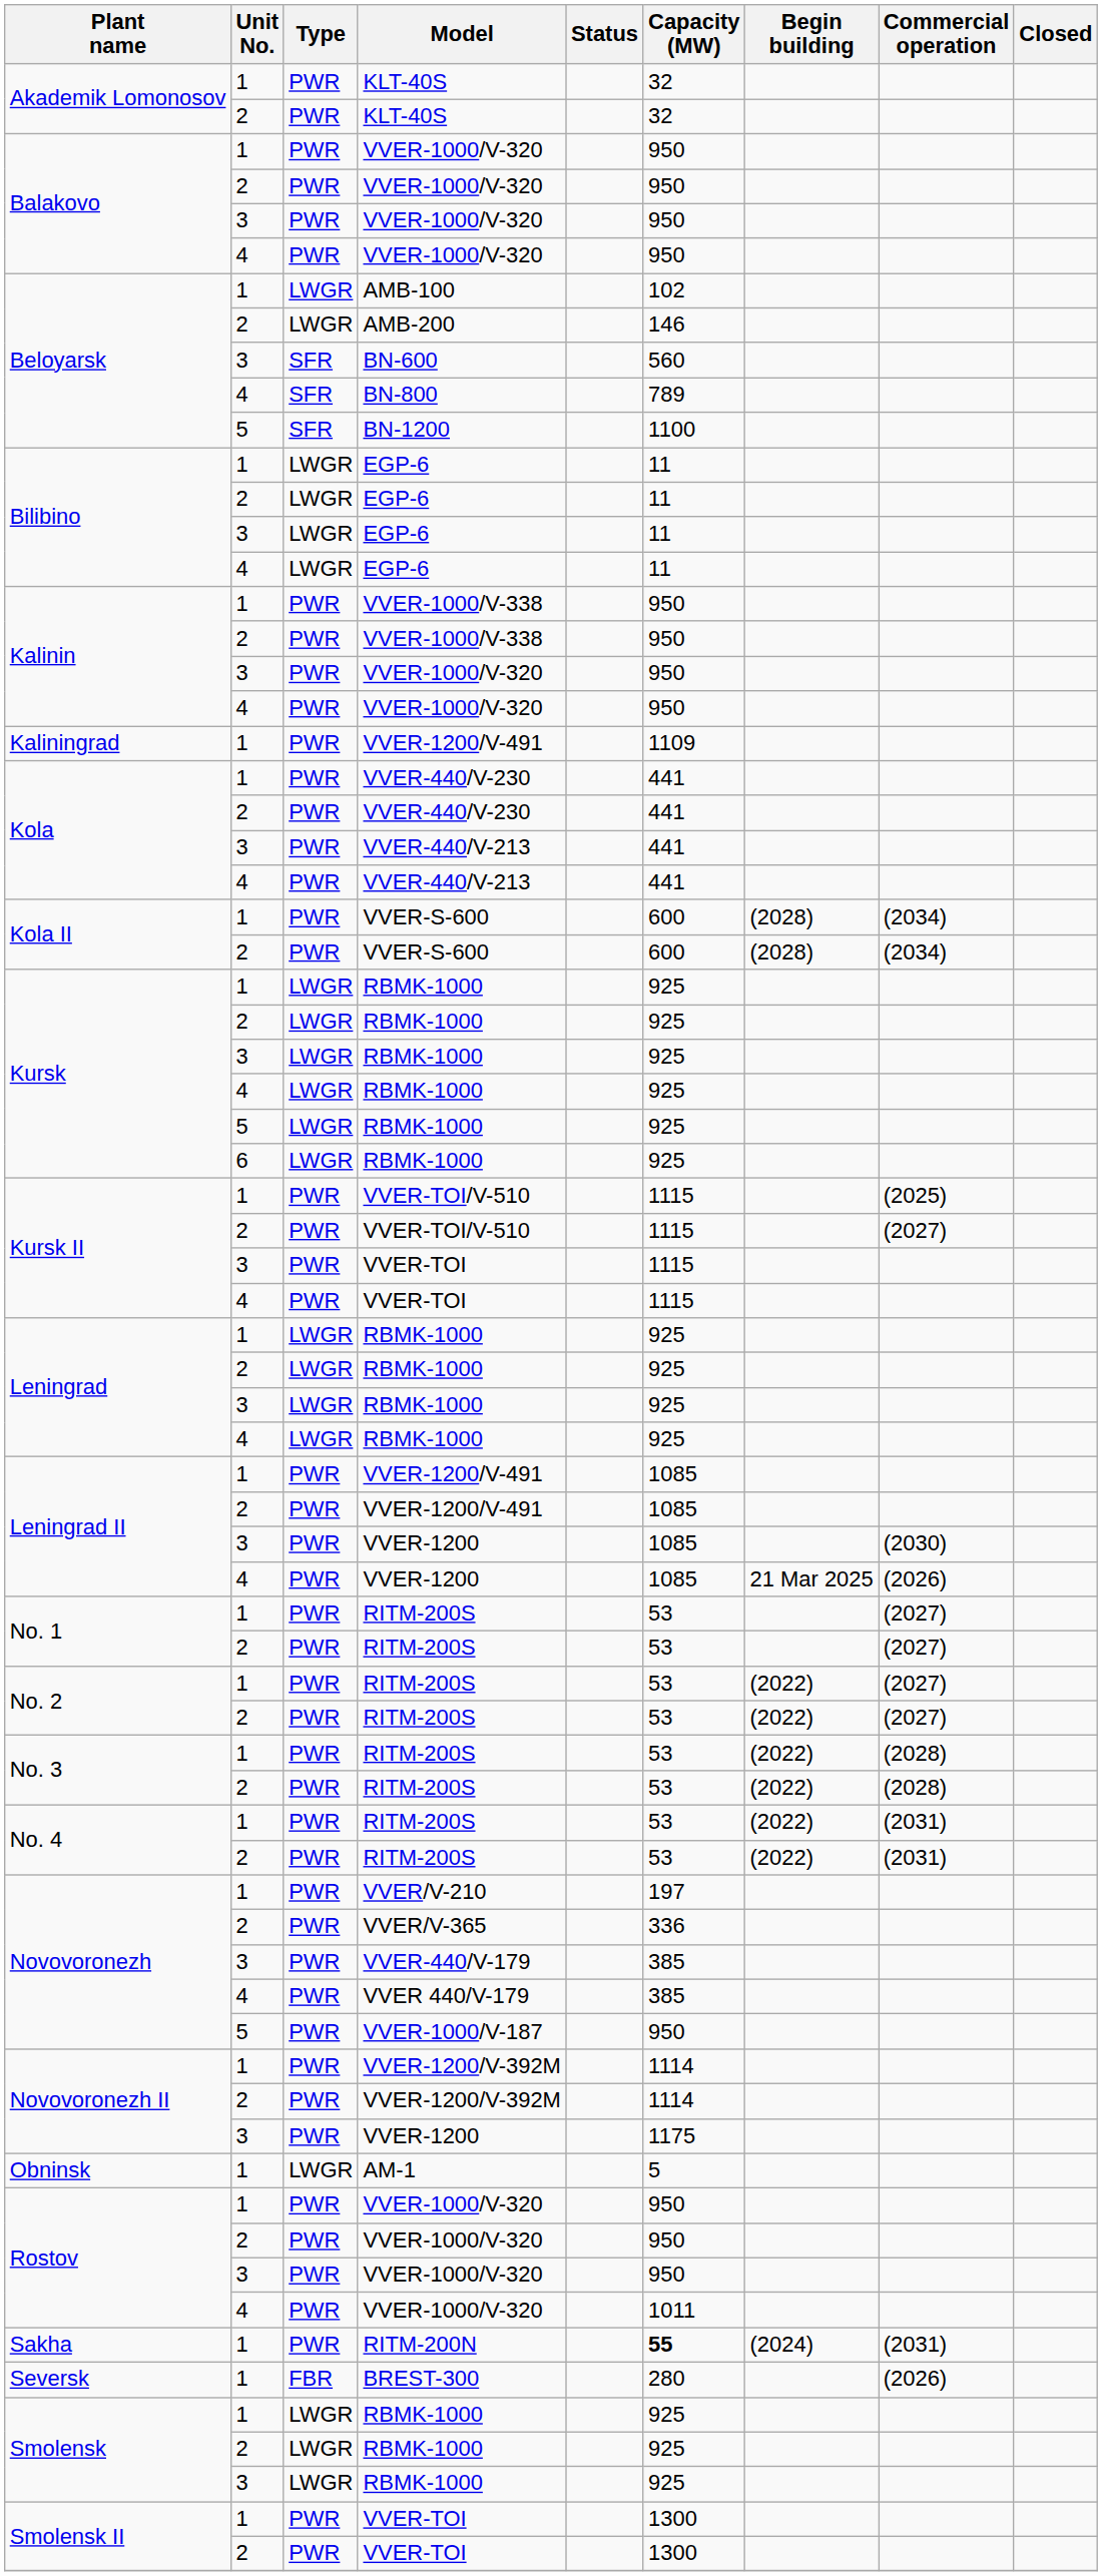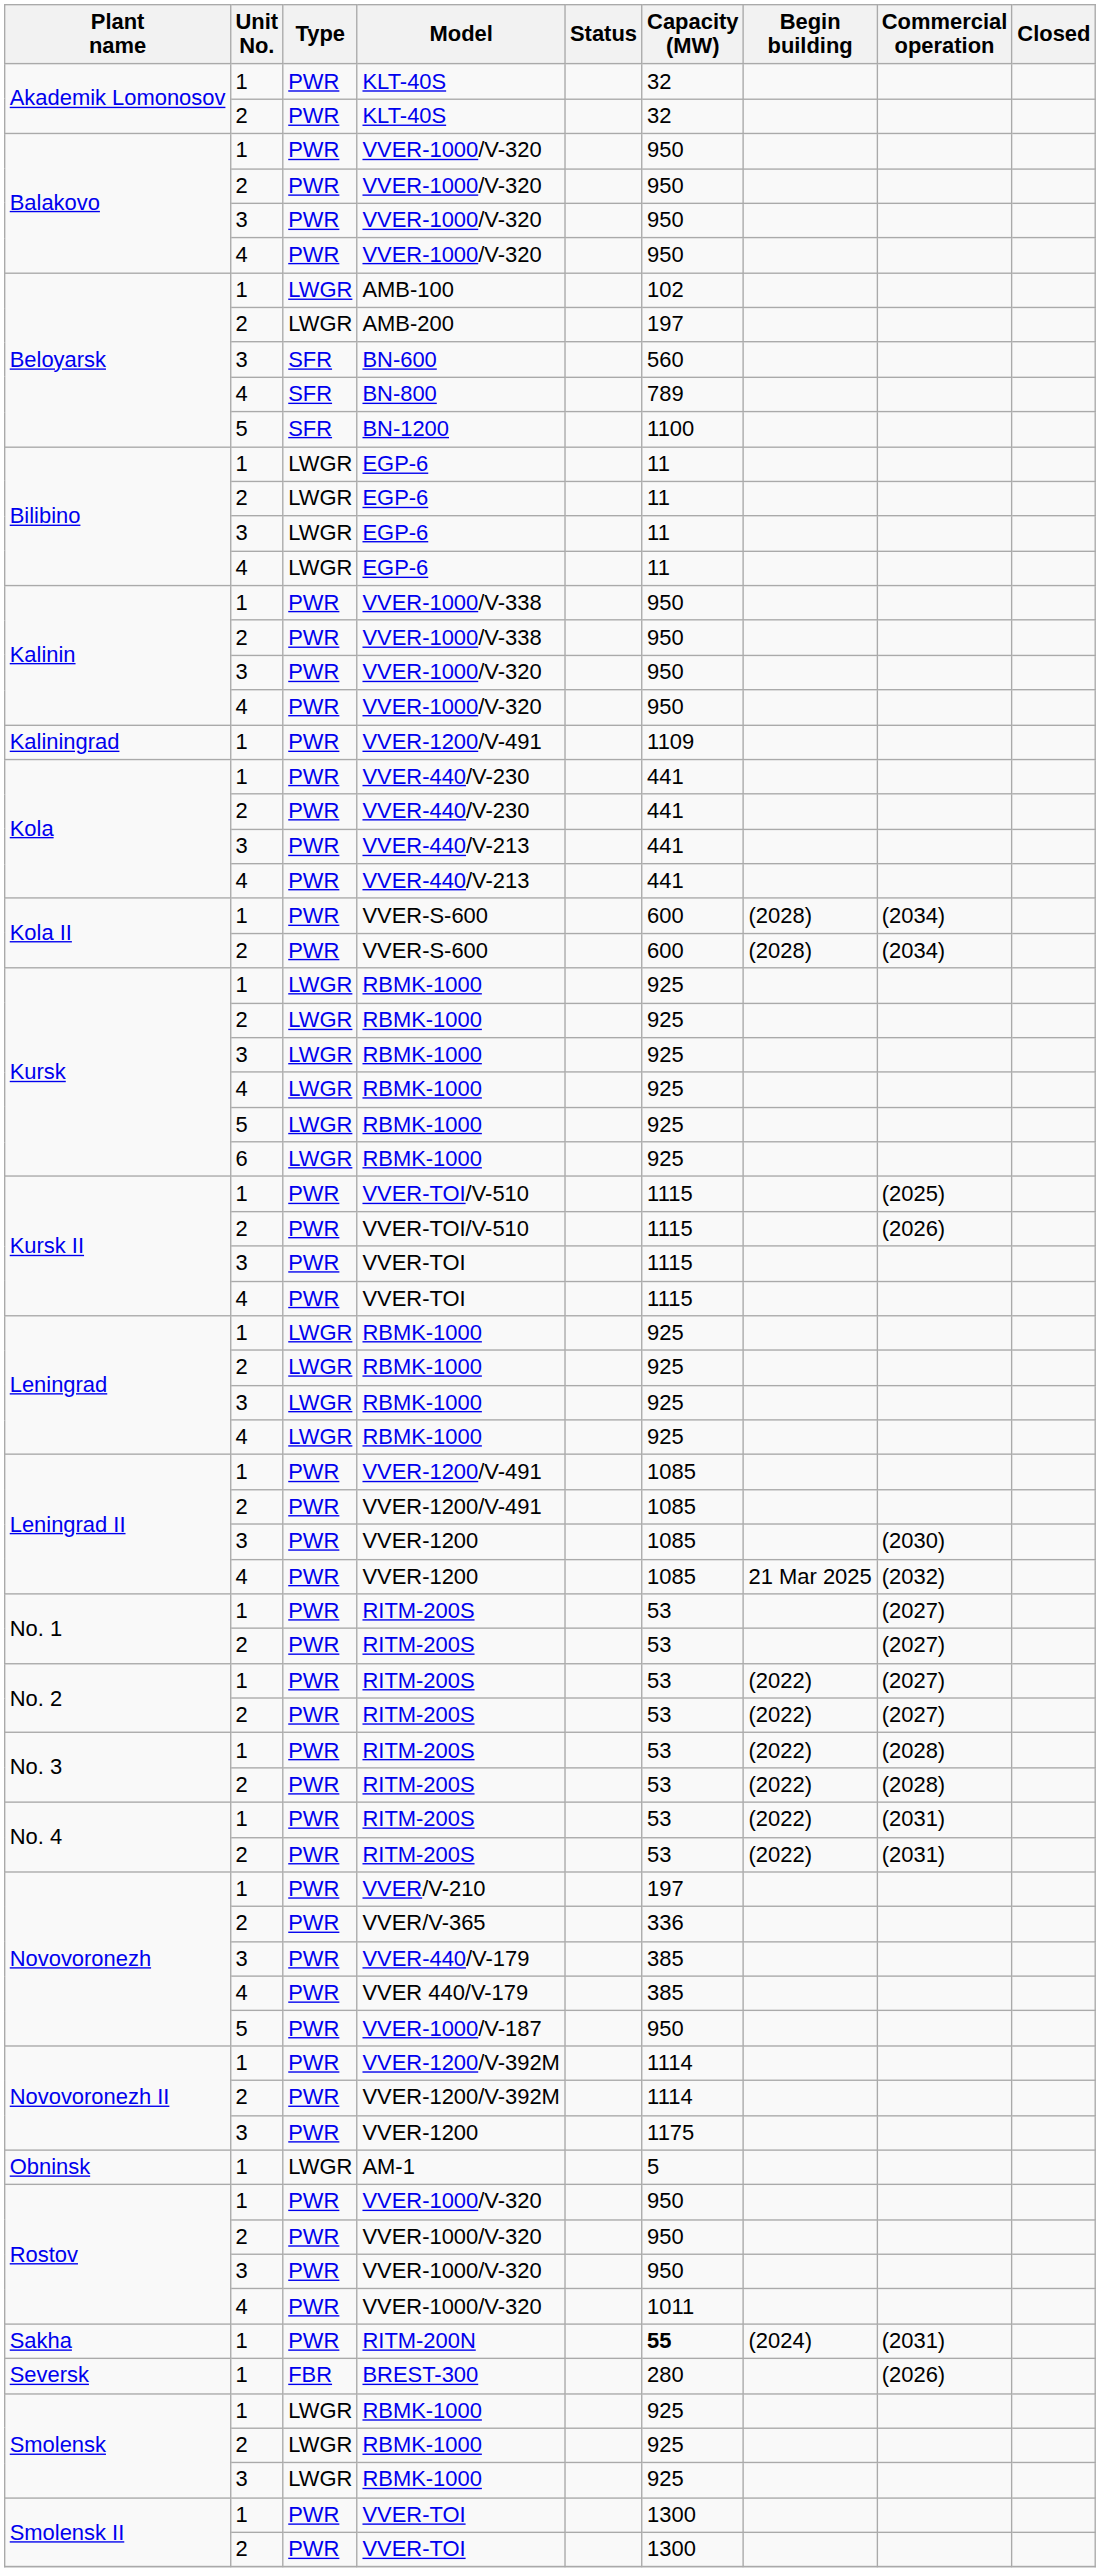AMB-200 | Capacity (MW): 146 -> 197
2 / VVER-TOI/V-510 | Commercial operation: (2027) -> (2026)
4 / VVER-1200 | Commercial operation: (2026) -> (2032)
